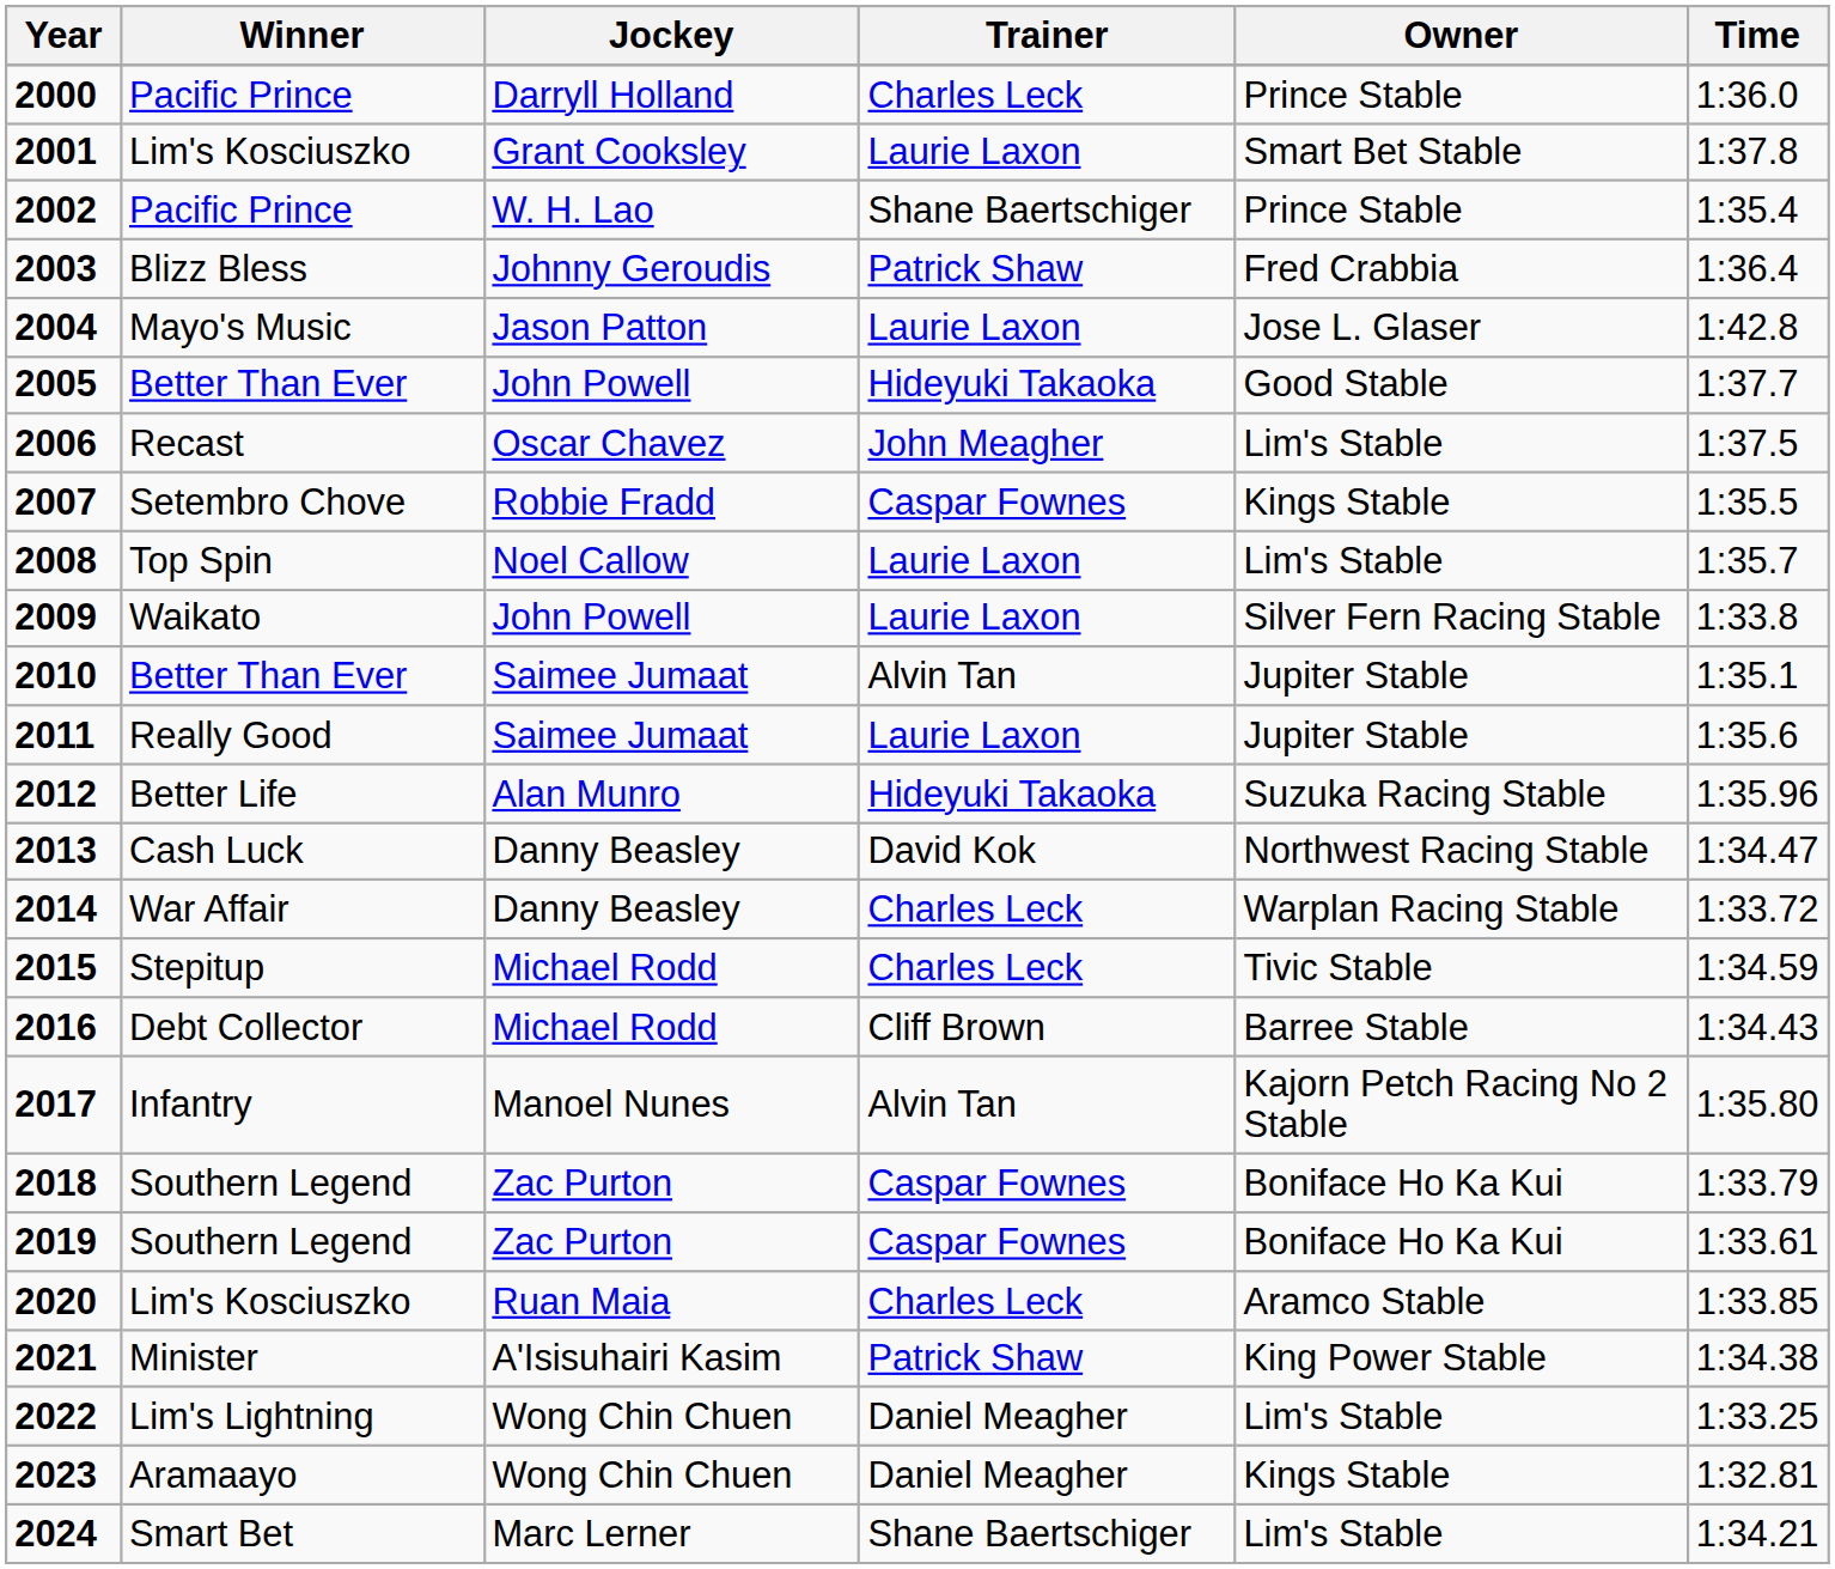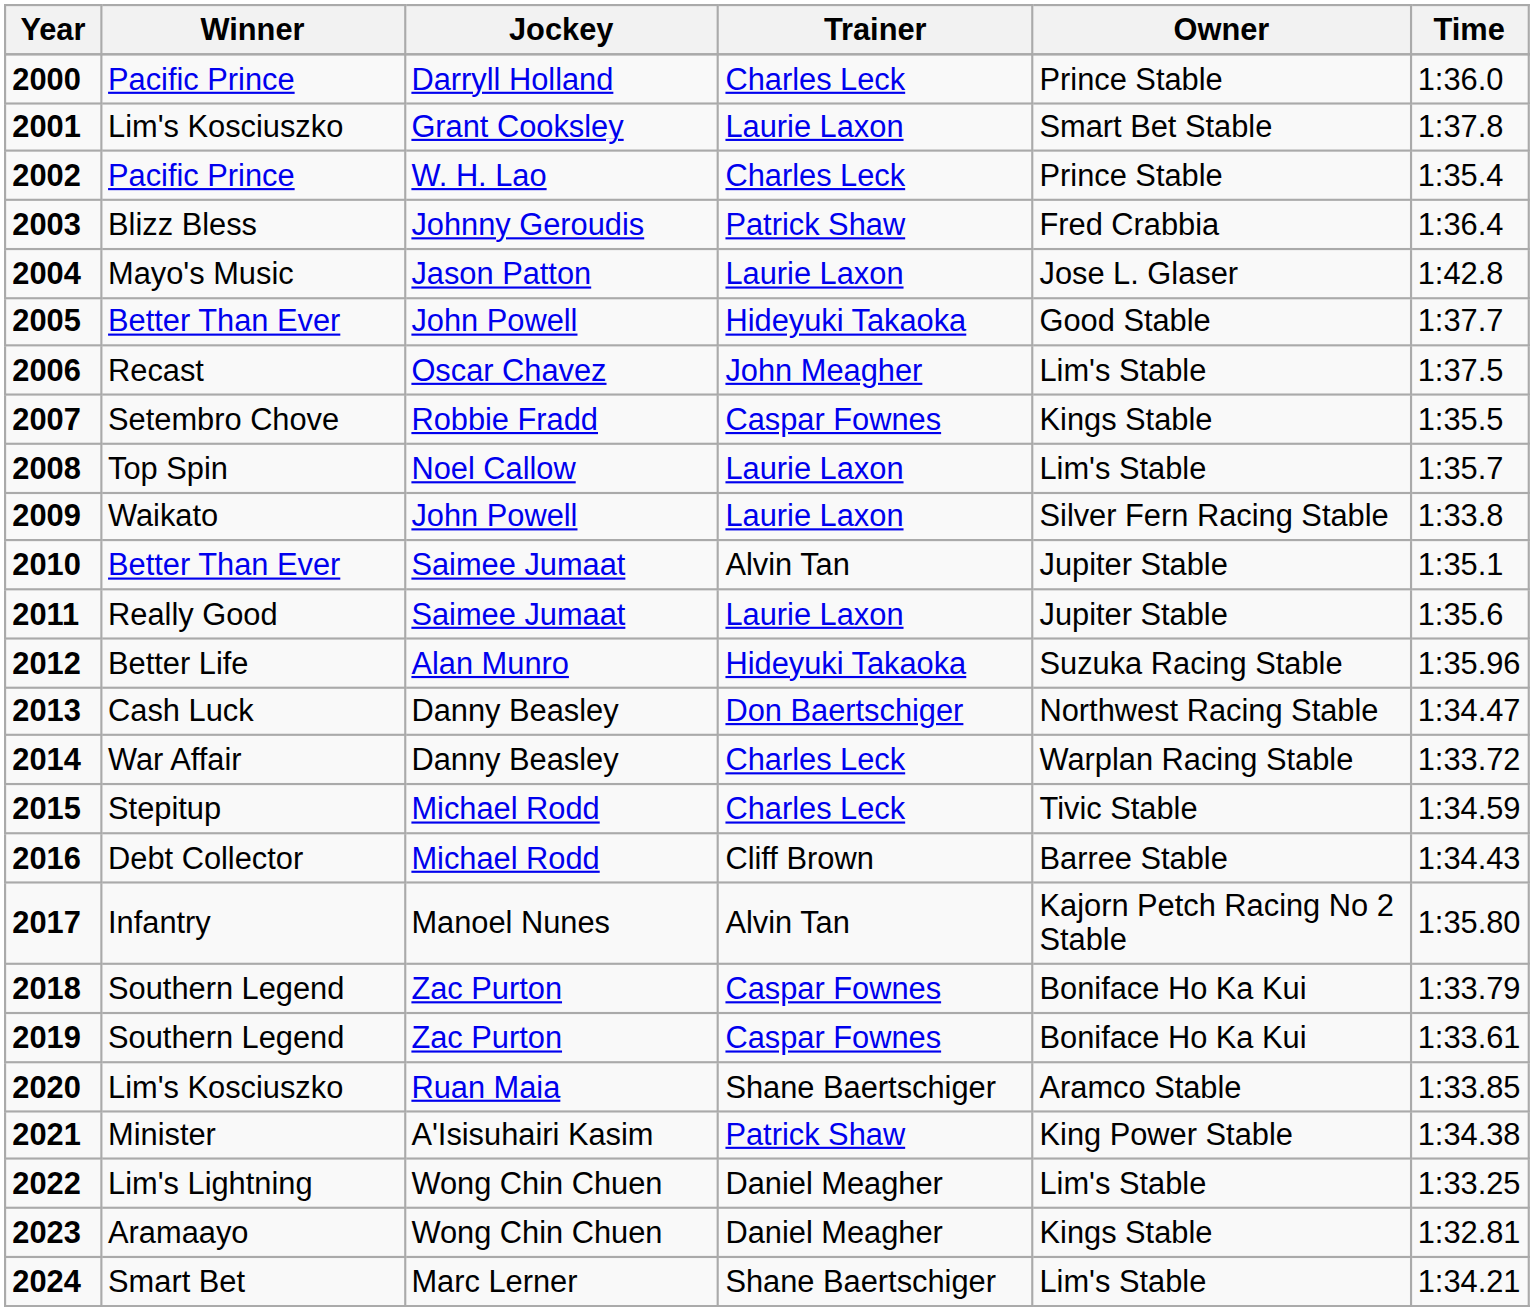2002 | Trainer: Shane Baertschiger -> Charles Leck
2013 | Trainer: David Kok -> Don Baertschiger
2020 | Trainer: Charles Leck -> Shane Baertschiger
